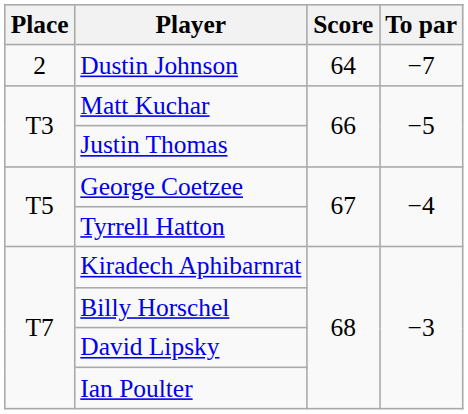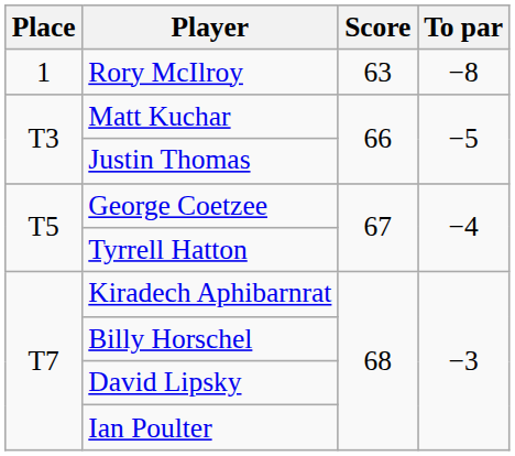+ row: 1 | Rory McIlroy | 63 | −8
- row: 2 | Dustin Johnson | 64 | −7
